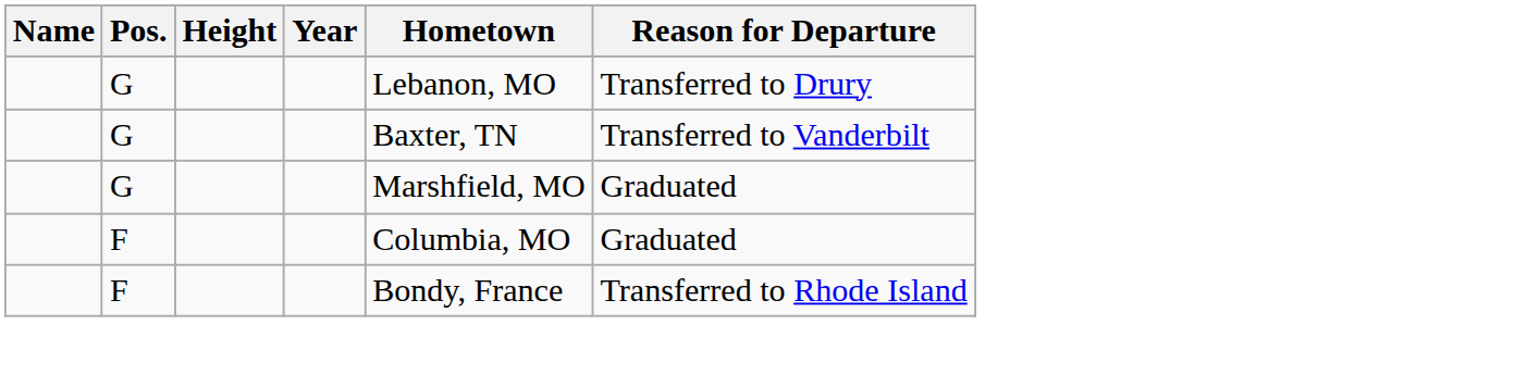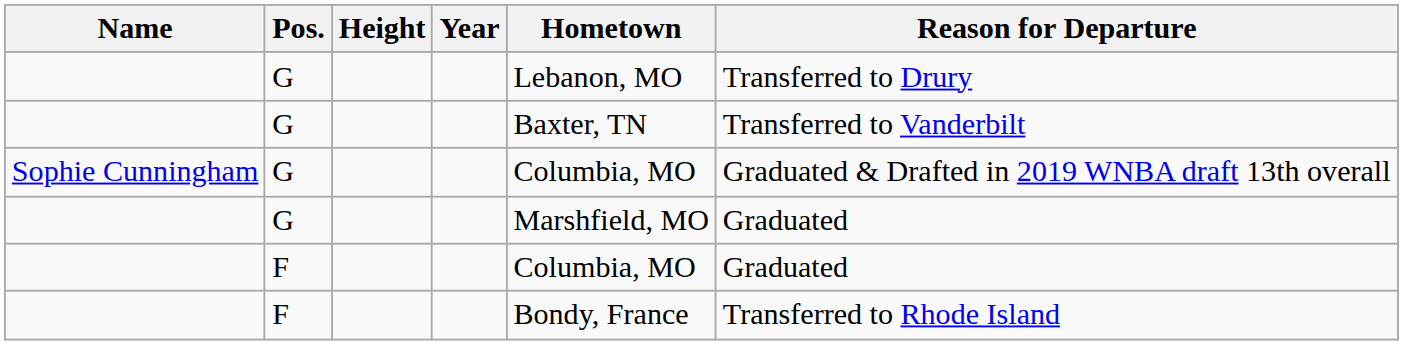+ row: Sophie Cunningham | G | Columbia, MO | Graduated & Drafted in 2019 WNBA draft 13th overall
